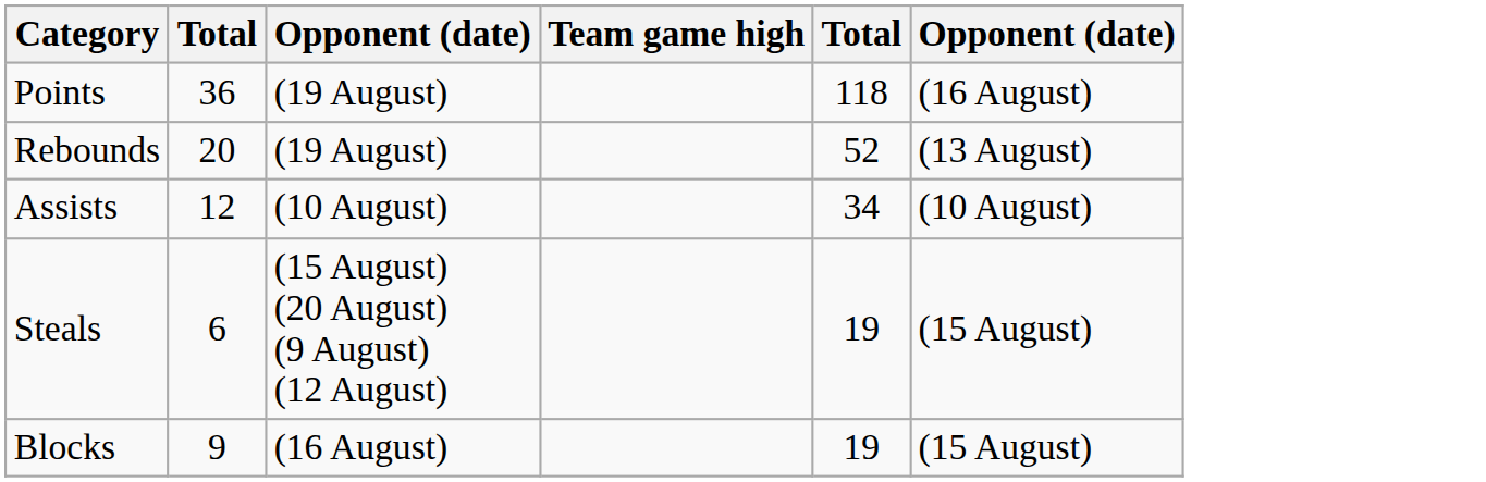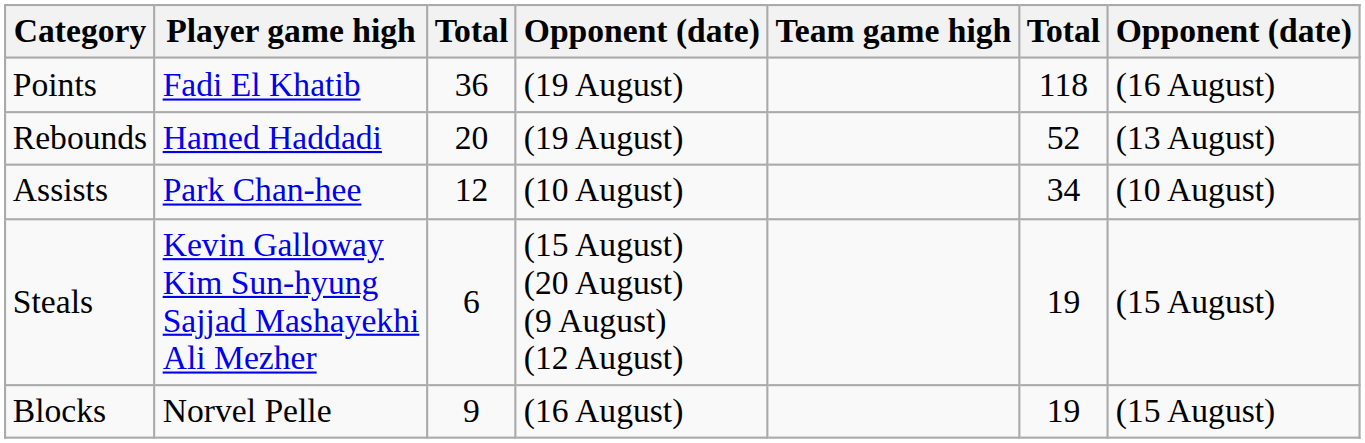+ column: Player game high | Fadi El Khatib | Hamed Haddadi | Park Chan-hee | Kevin Galloway Kim Sun-hyung Sajjad Mashayekhi Ali Mezher | Norvel Pelle
